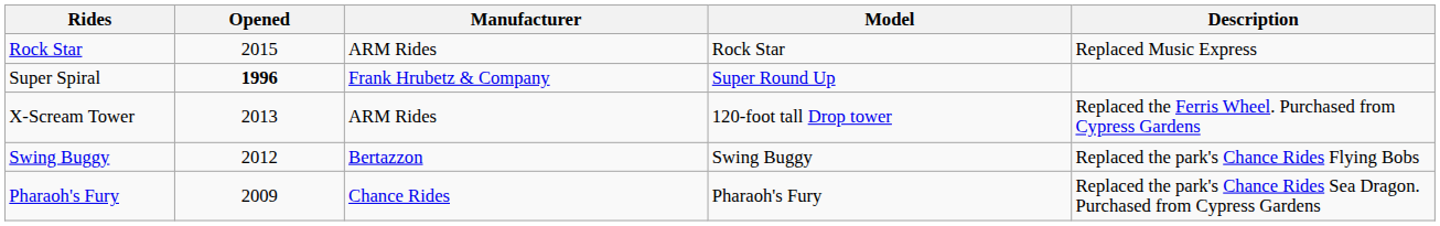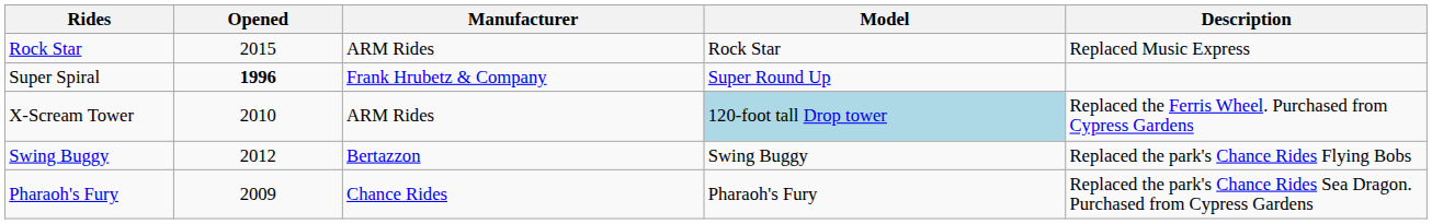X-Scream Tower | Opened: 2013 -> 2010
X-Scream Tower | Model: no background -> lightblue background
